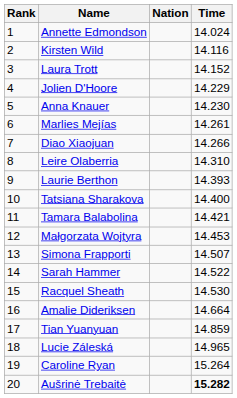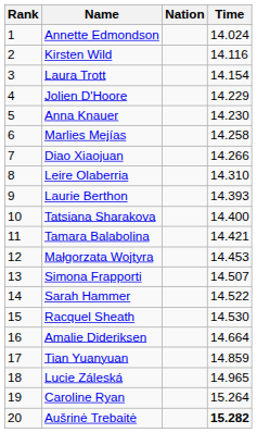Laura Trott | Time: 14.152 -> 14.154
Marlies Mejías | Time: 14.261 -> 14.258
